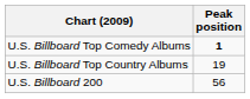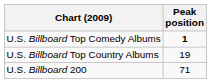U.S. Billboard 200 | Peak position: 56 -> 71
